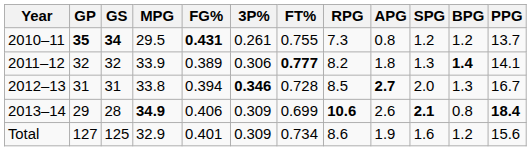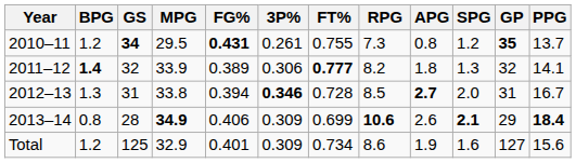columns swapped: GP <-> BPG
